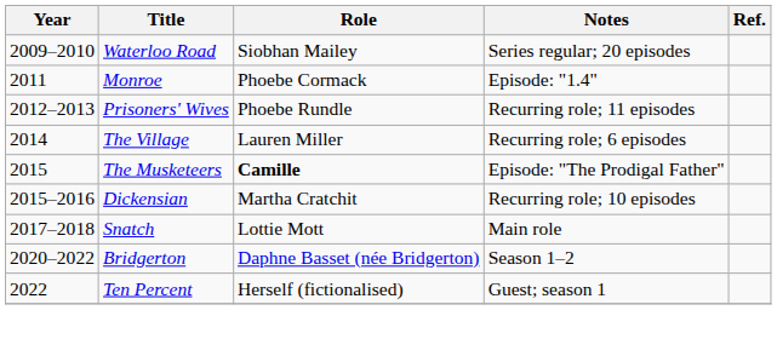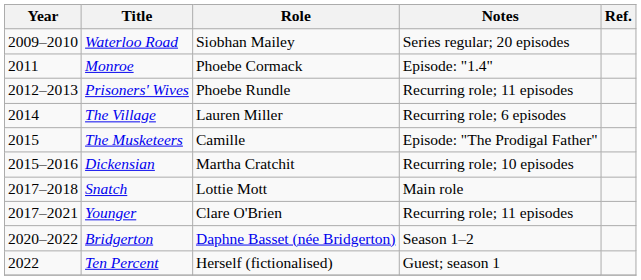The Musketeers | Role: bold -> normal
+ row: 2017–2021 | Younger | Clare O'Brien | Recurring role; 11 episodes
